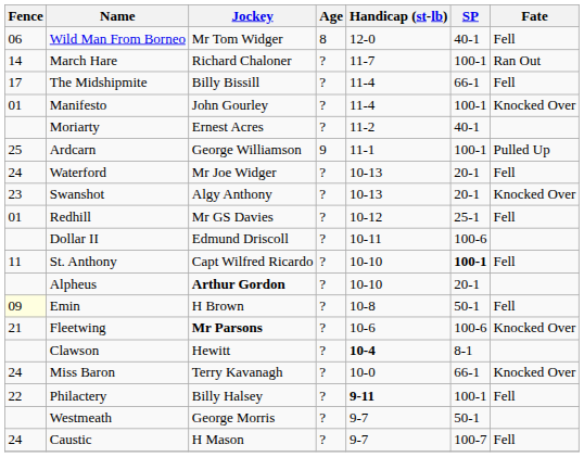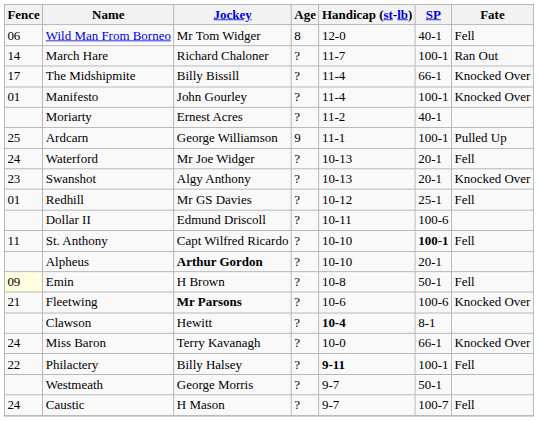The Midshipmite | Fate: Fell -> Knocked Over
